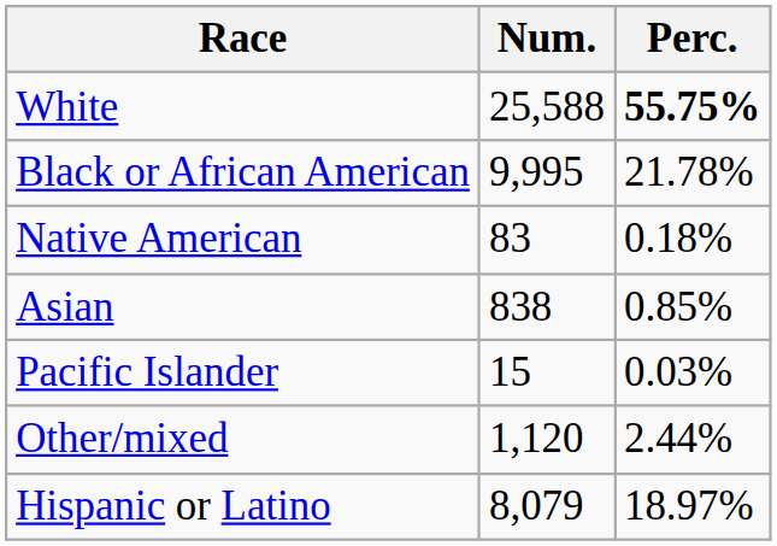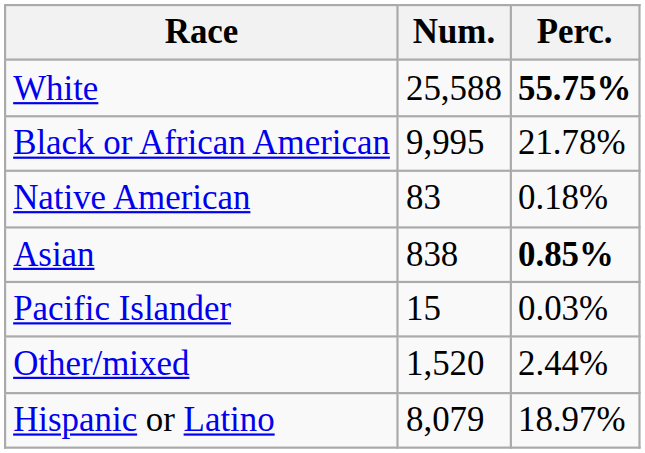Asian | Perc.: normal -> bold
Other/mixed | Num.: 1,120 -> 1,520
